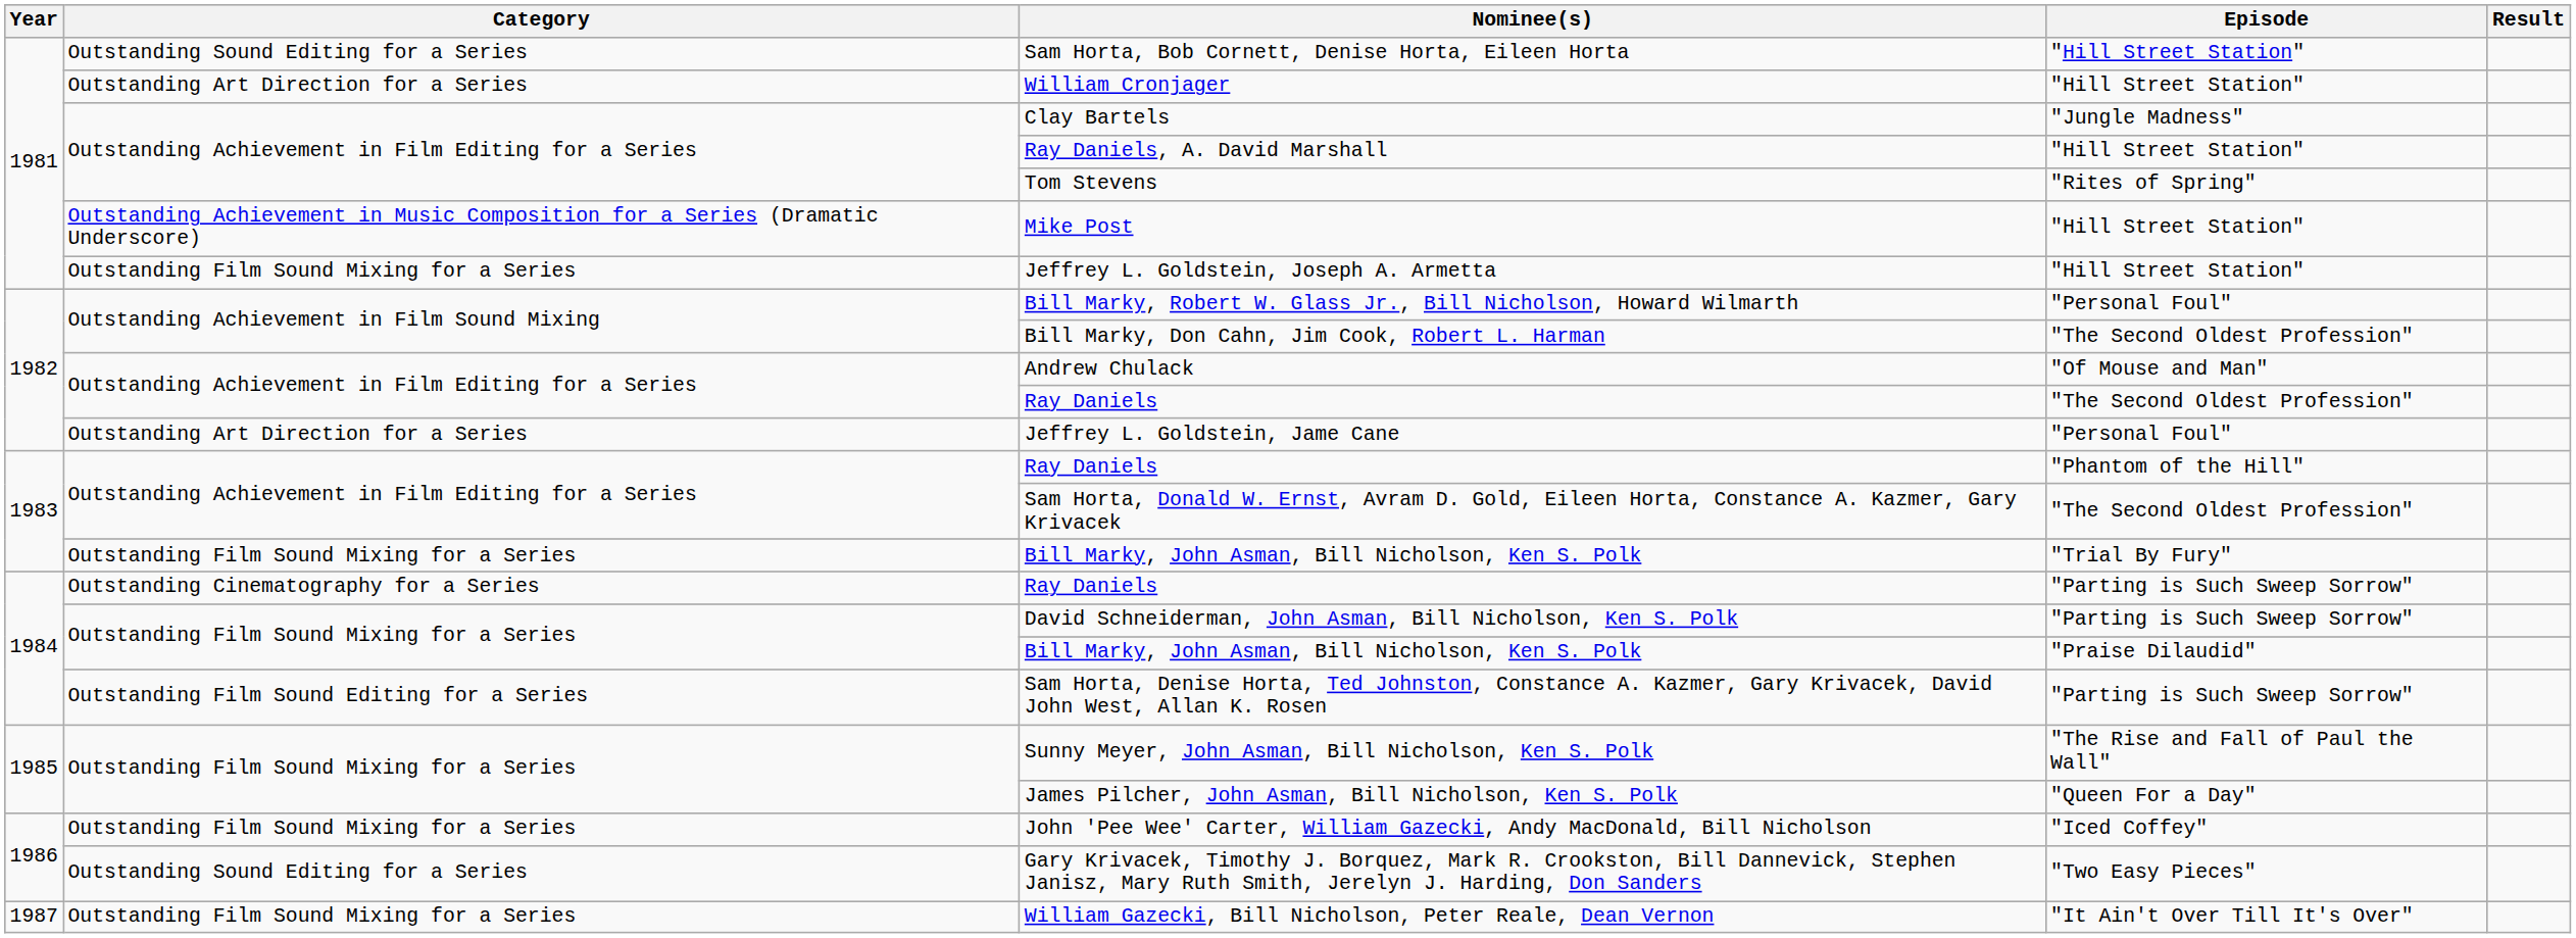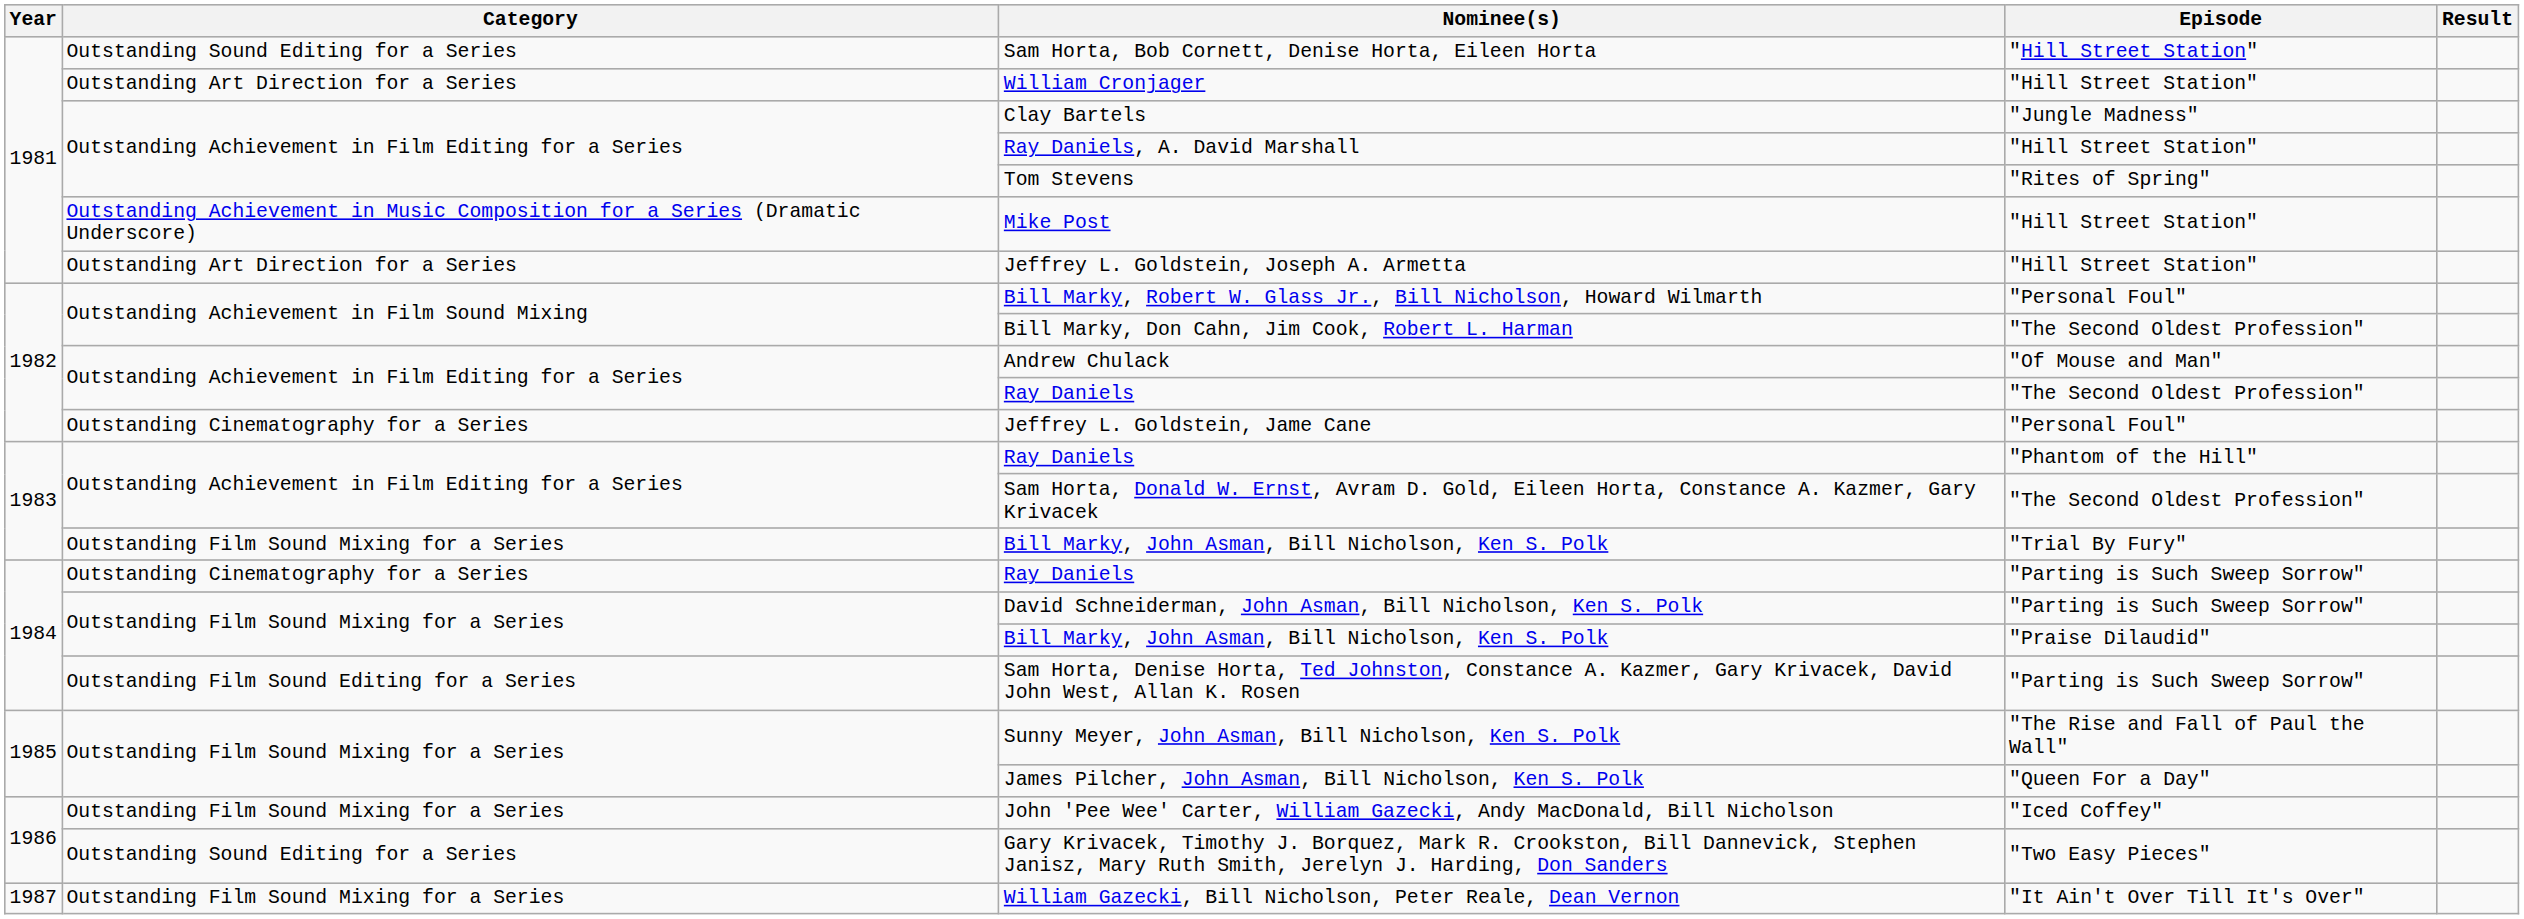Jeffrey L. Goldstein, Joseph A. Armetta | Category: Outstanding Film Sound Mixing for a Series -> Outstanding Art Direction for a Series
Jeffrey L. Goldstein, Jame Cane | Category: Outstanding Art Direction for a Series -> Outstanding Cinematography for a Series
